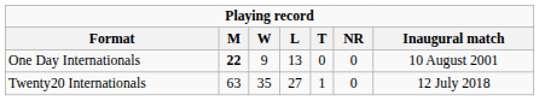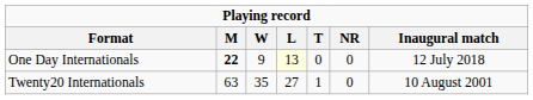One Day Internationals | L: no background -> lightyellow background
One Day Internationals | Inaugural match: 10 August 2001 -> 12 July 2018
Twenty20 Internationals | Inaugural match: 12 July 2018 -> 10 August 2001
